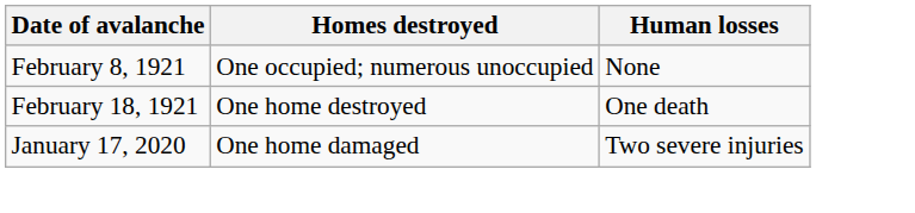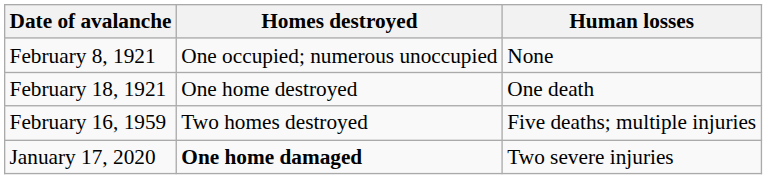+ row: February 16, 1959 | Two homes destroyed | Five deaths; multiple injuries
January 17, 2020 | Homes destroyed: normal -> bold
